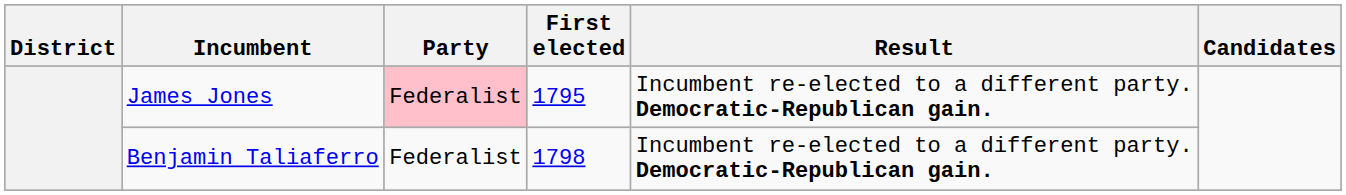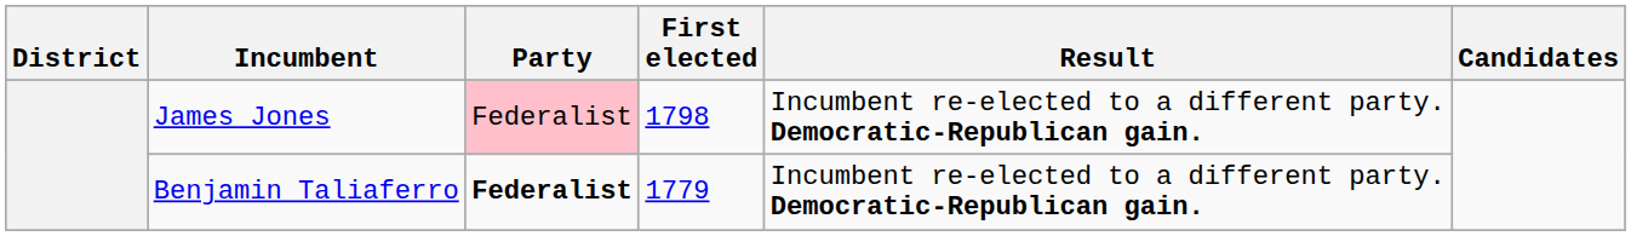James Jones | First elected: 1795 -> 1798
Benjamin Taliaferro | Party: normal -> bold
Benjamin Taliaferro | First elected: 1798 -> 1779
